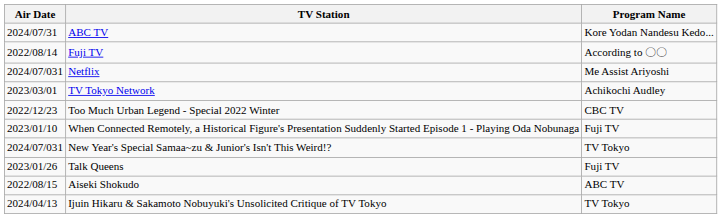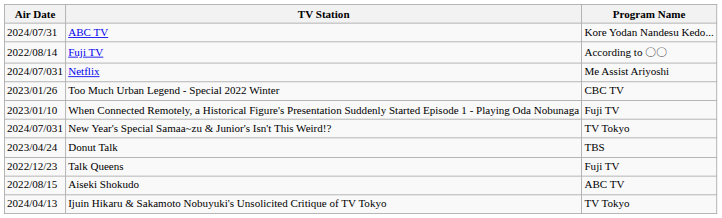- row: 2023/03/01 | TV Tokyo Network | Achikochi Audley
Too Much Urban Legend - Special 2022 Winter | Air Date: 2022/12/23 -> 2023/01/26
+ row: 2023/04/24 | Donut Talk | TBS
Talk Queens | Air Date: 2023/01/26 -> 2022/12/23
